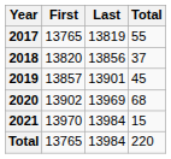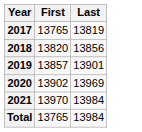- column: Total | 55 | 37 | 45 | 68 | 15 | 220
